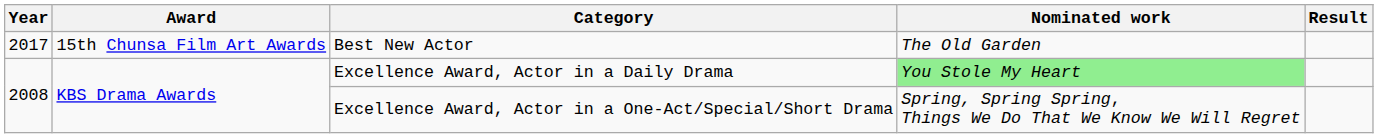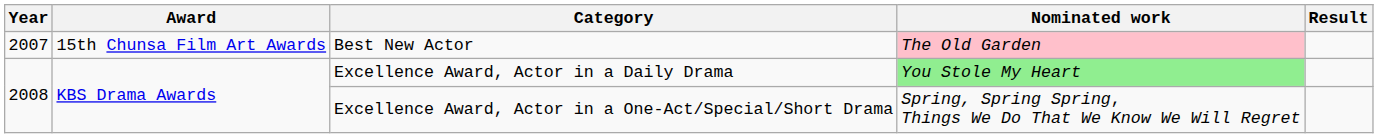Best New Actor | Year: 2017 -> 2007
Best New Actor | Nominated work: no background -> pink background
